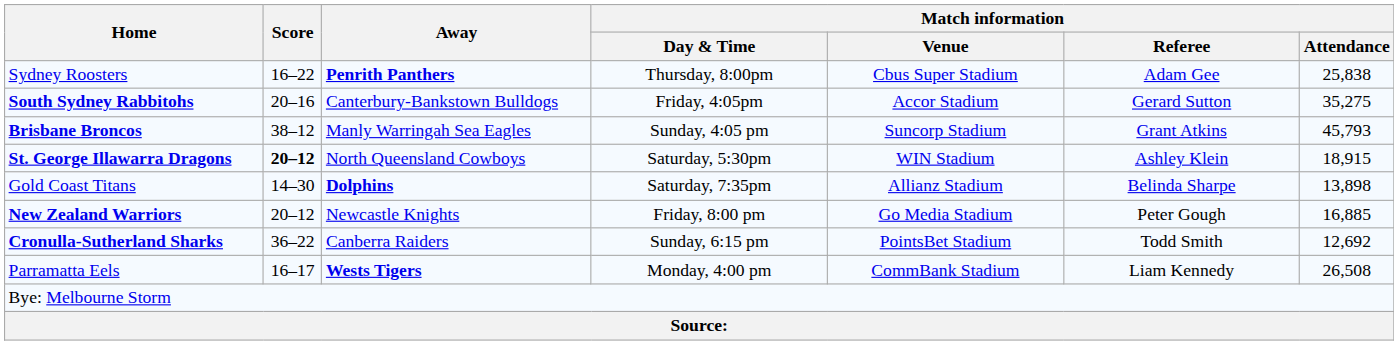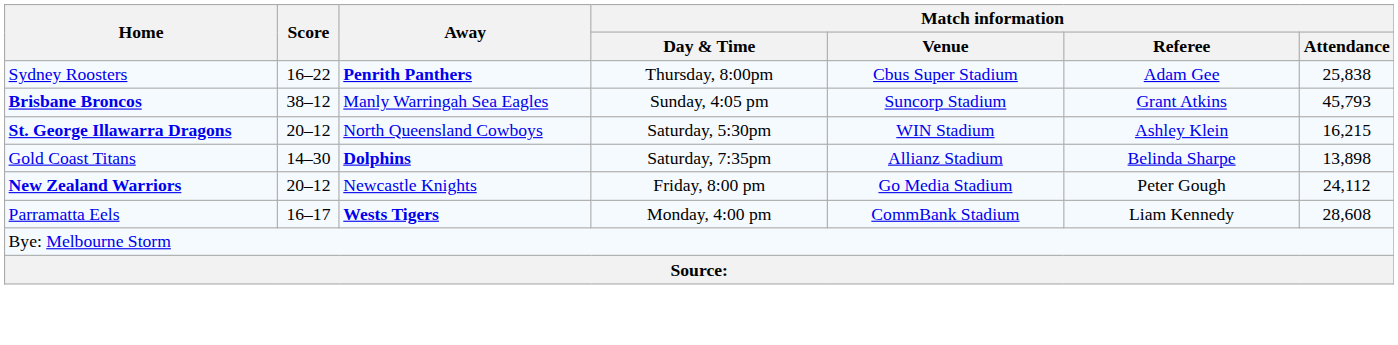- row: South Sydney Rabbitohs | 20–16 | Canterbury-Bankstown Bulldogs | Friday, 4:05pm | Accor Stadium | Gerard Sutton | 35,275
St. George Illawarra Dragons | Score: bold -> normal
St. George Illawarra Dragons | Match information / Attendance: 18,915 -> 16,215
New Zealand Warriors | Match information / Attendance: 16,885 -> 24,112
- row: Cronulla-Sutherland Sharks | 36–22 | Canberra Raiders | Sunday, 6:15 pm | PointsBet Stadium | Todd Smith | 12,692
Parramatta Eels | Match information / Attendance: 26,508 -> 28,608
